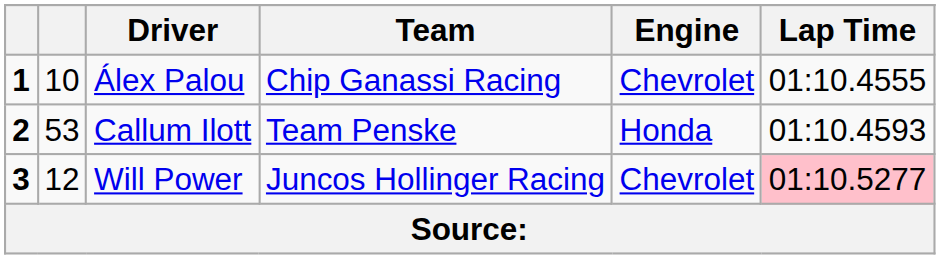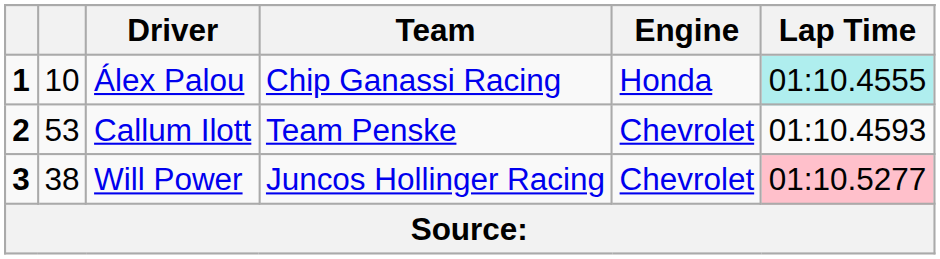Álex Palou | Engine: Chevrolet -> Honda
Álex Palou | Lap Time: no background -> paleturquoise background
Callum Ilott | Engine: Honda -> Chevrolet
Will Power | column 2: 12 -> 38
